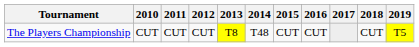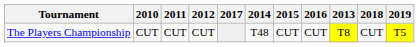columns swapped: 2013 <-> 2017
